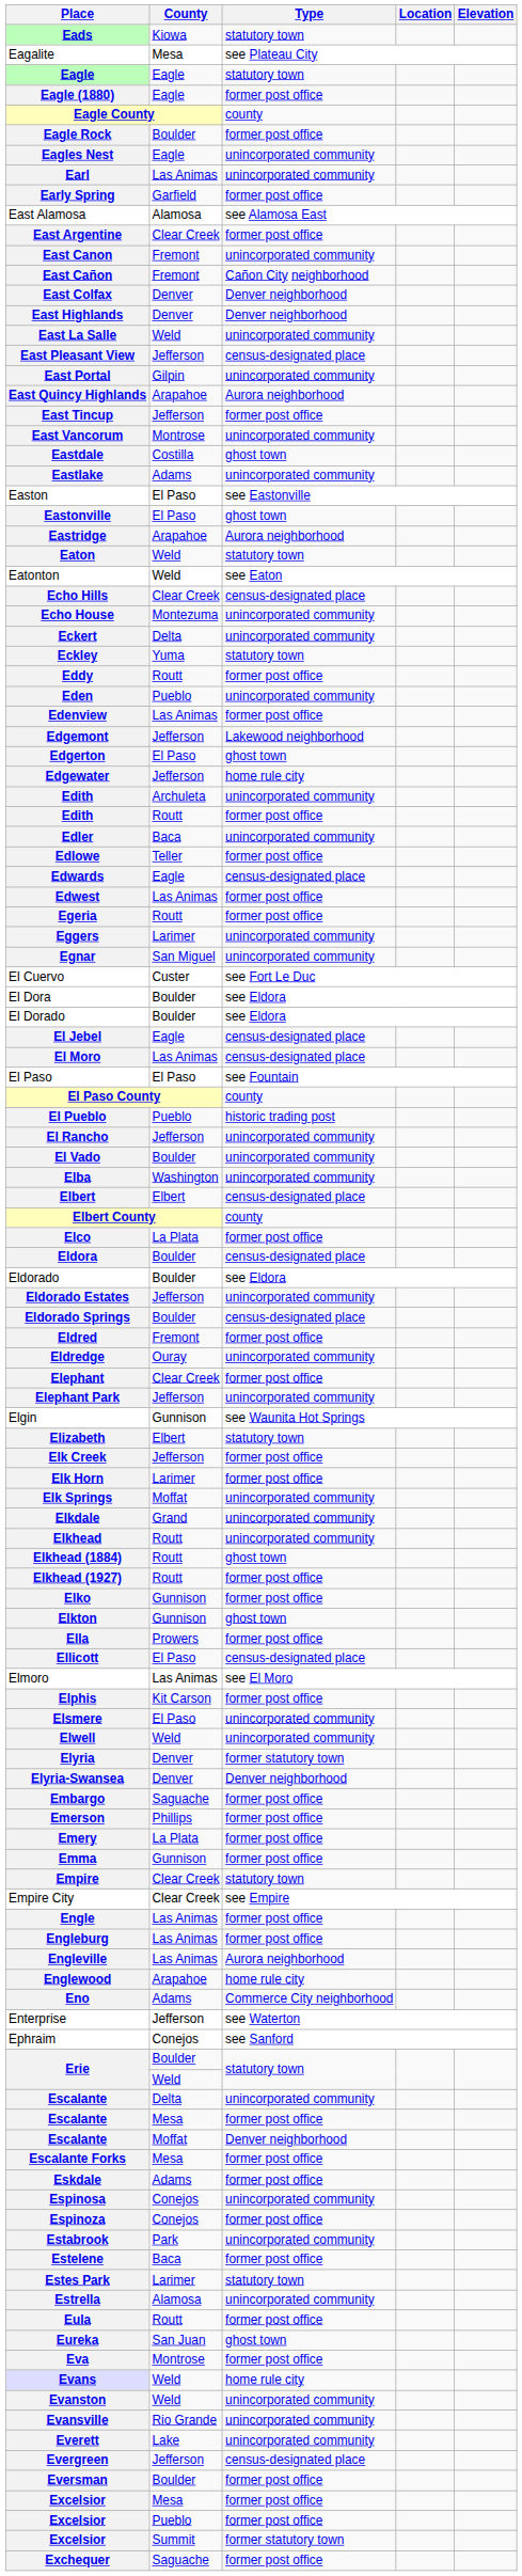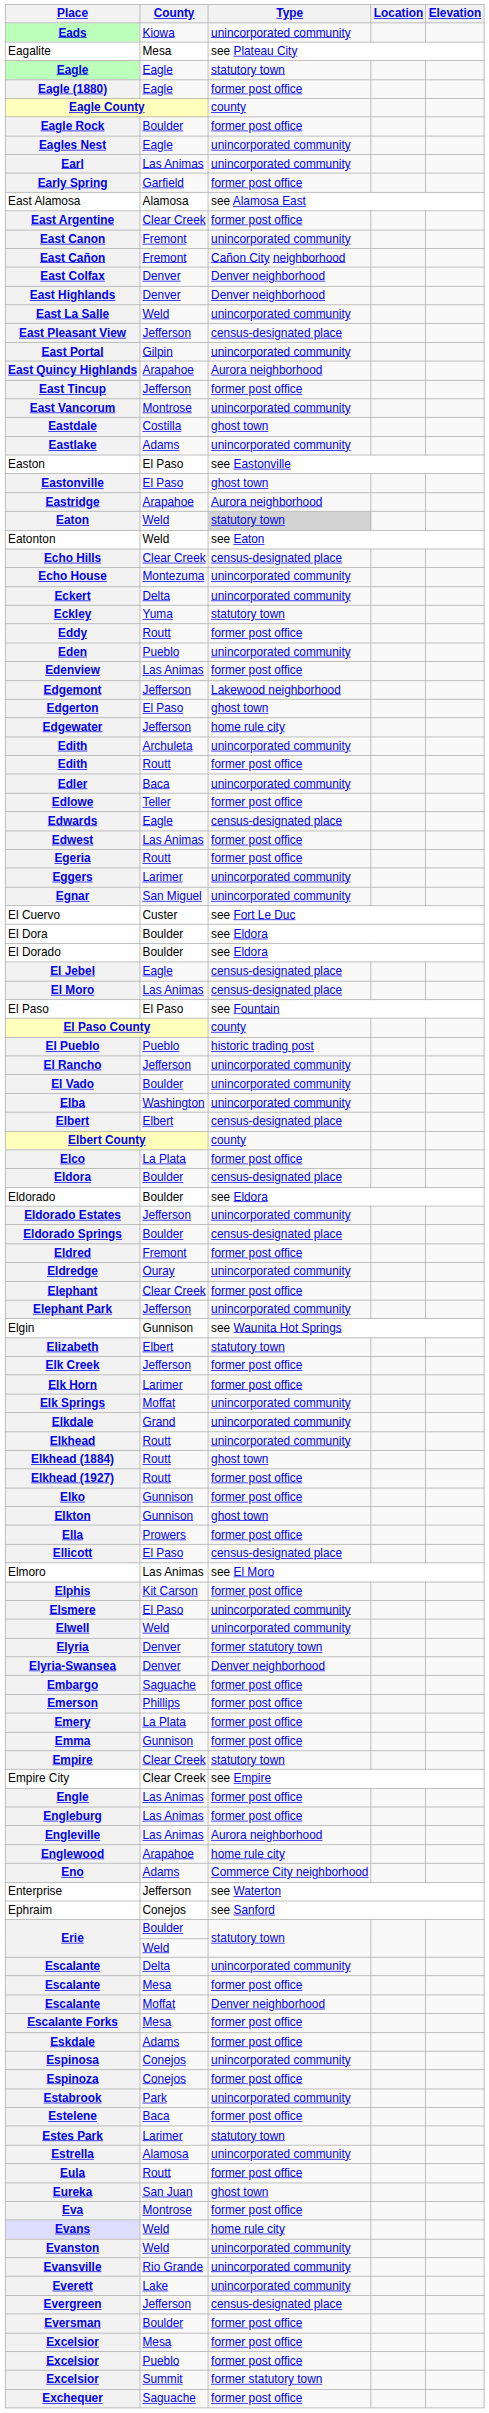Eads | Type: statutory town -> unincorporated community
Eaton | Type: no background -> lightgrey background
